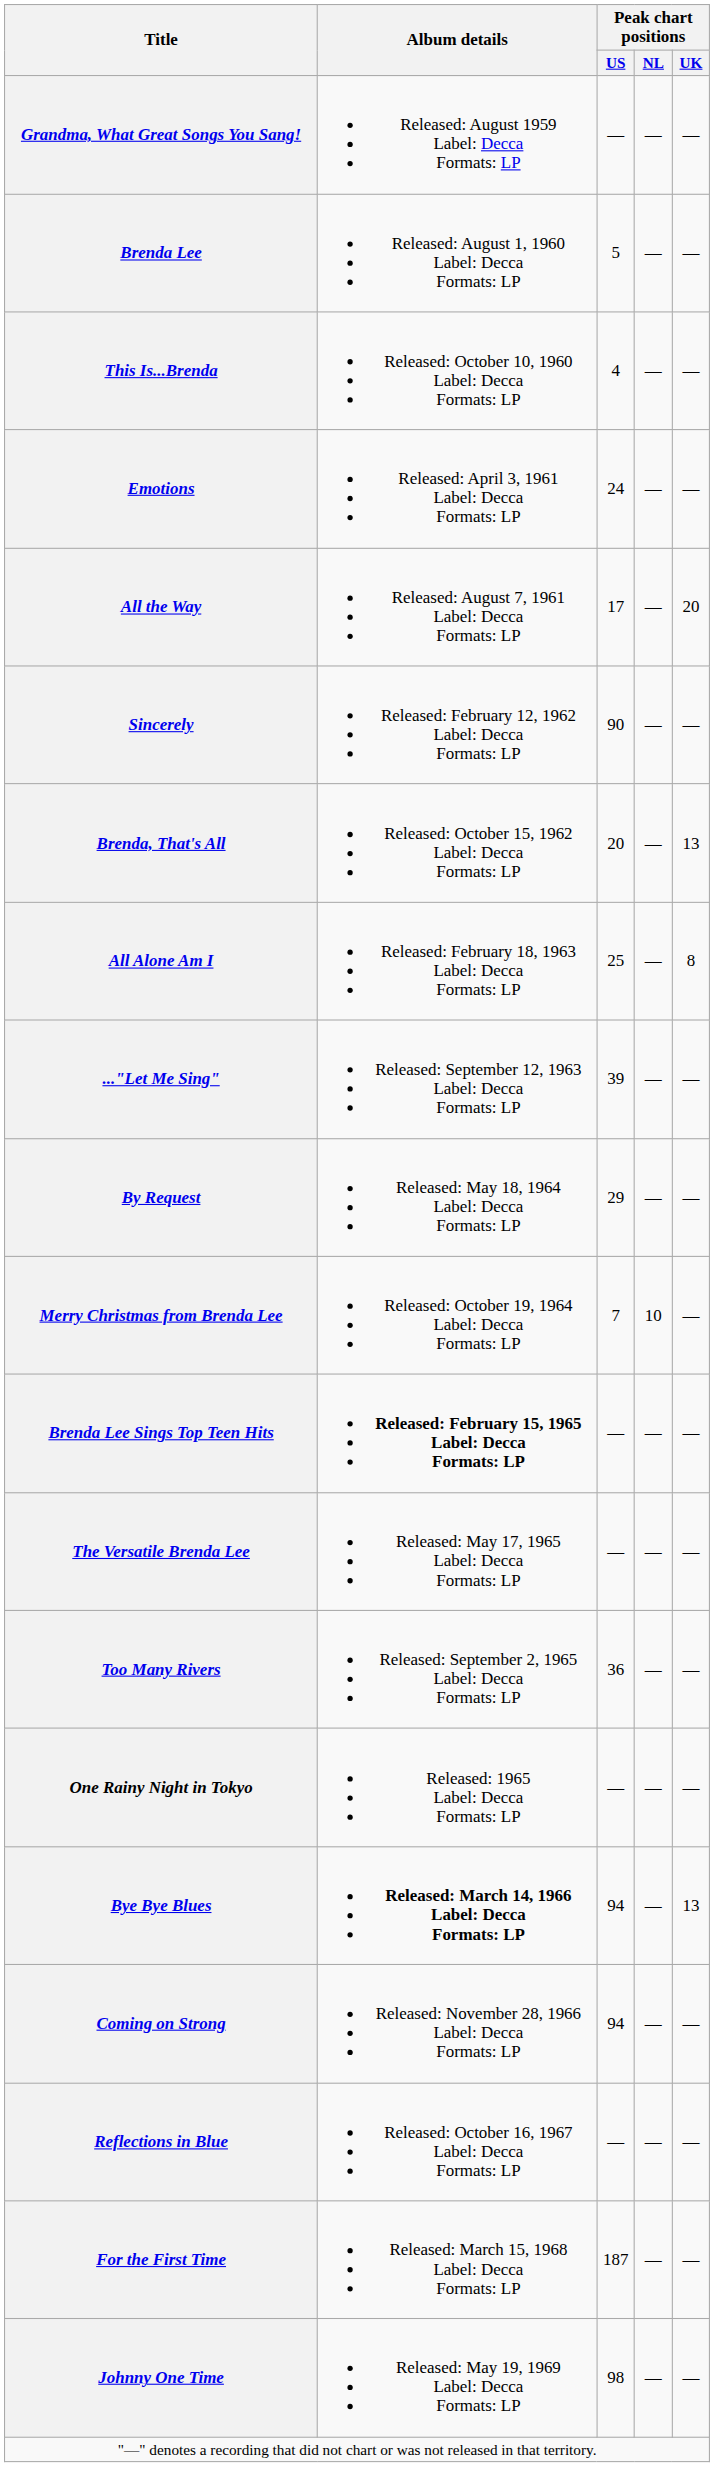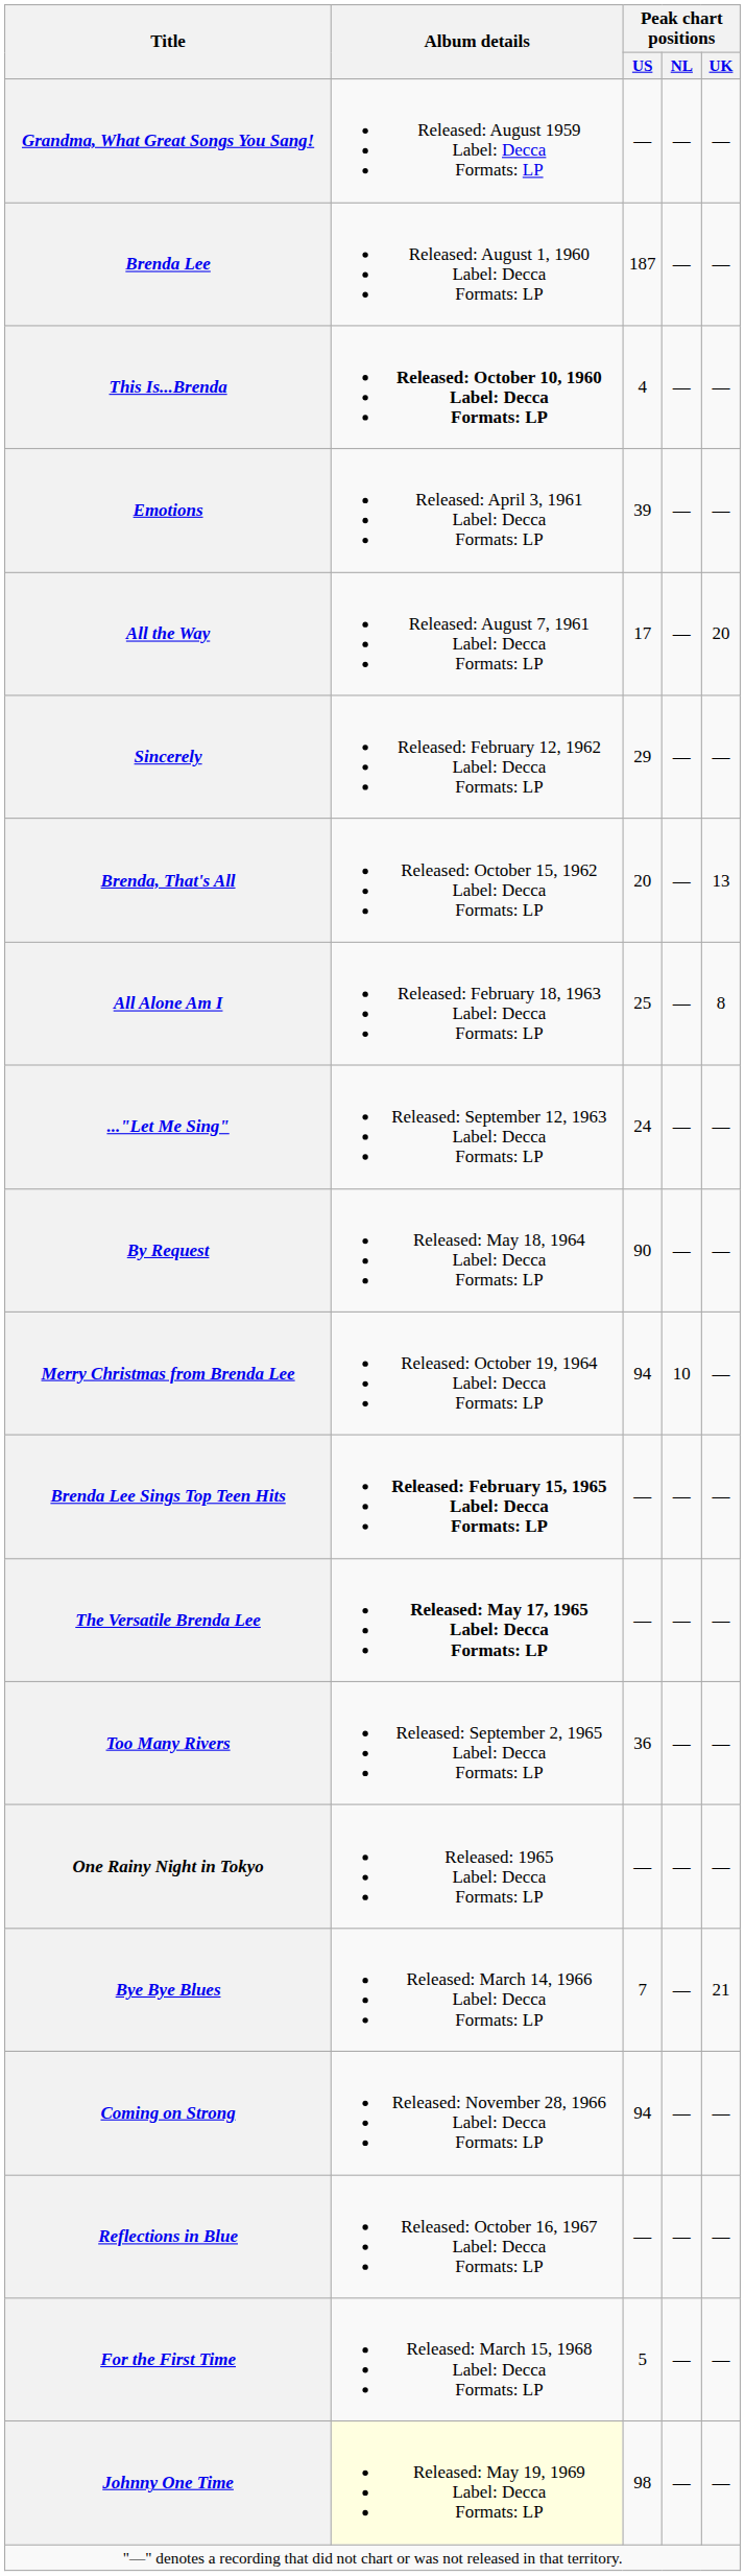Brenda Lee | Peak chart positions / US: 5 -> 187
This Is...Brenda | Album details: normal -> bold
Emotions | Peak chart positions / US: 24 -> 39
Sincerely | Peak chart positions / US: 90 -> 29
..."Let Me Sing" | Peak chart positions / US: 39 -> 24
By Request | Peak chart positions / US: 29 -> 90
Merry Christmas from Brenda Lee | Peak chart positions / US: 7 -> 94
The Versatile Brenda Lee | Album details: normal -> bold
Bye Bye Blues | Album details: bold -> normal
Bye Bye Blues | Peak chart positions / US: 94 -> 7
Bye Bye Blues | Peak chart positions / UK: 13 -> 21
For the First Time | Peak chart positions / US: 187 -> 5
Johnny One Time | Album details: no background -> lightyellow background
